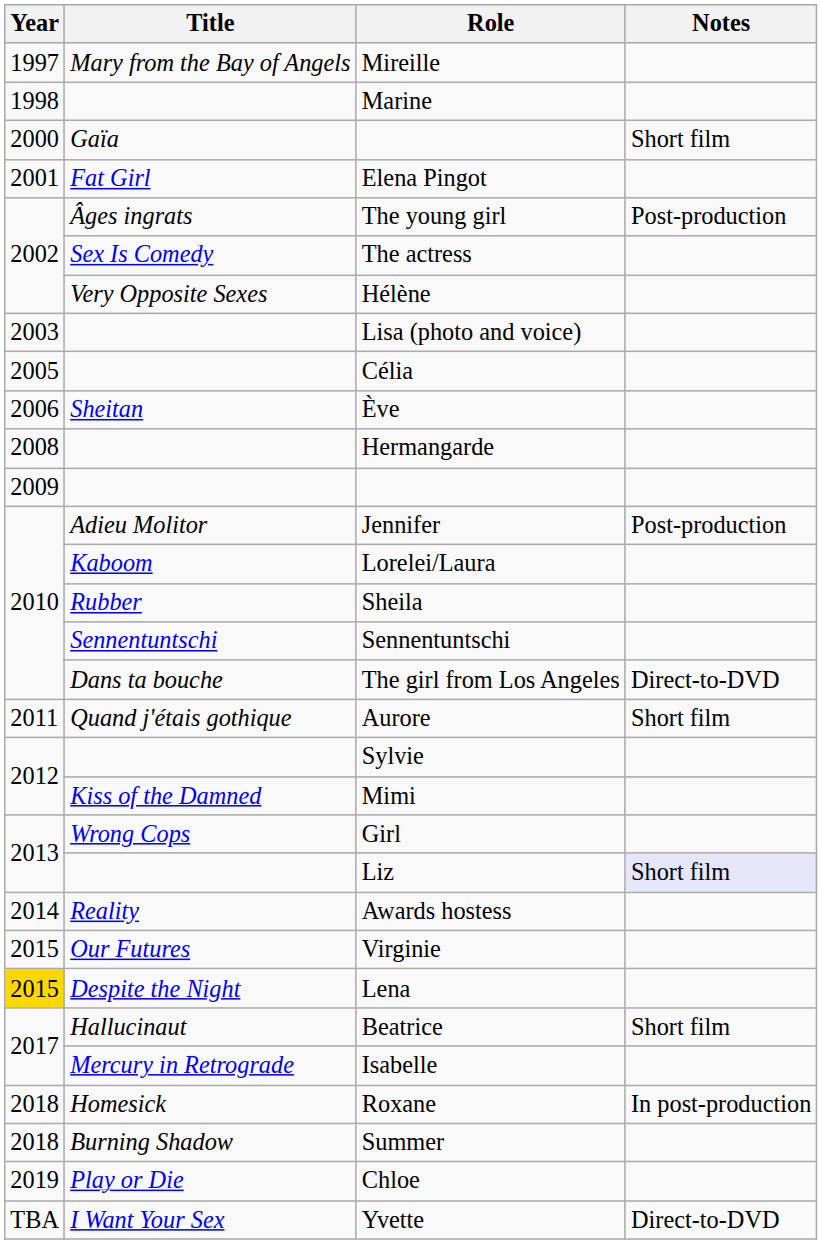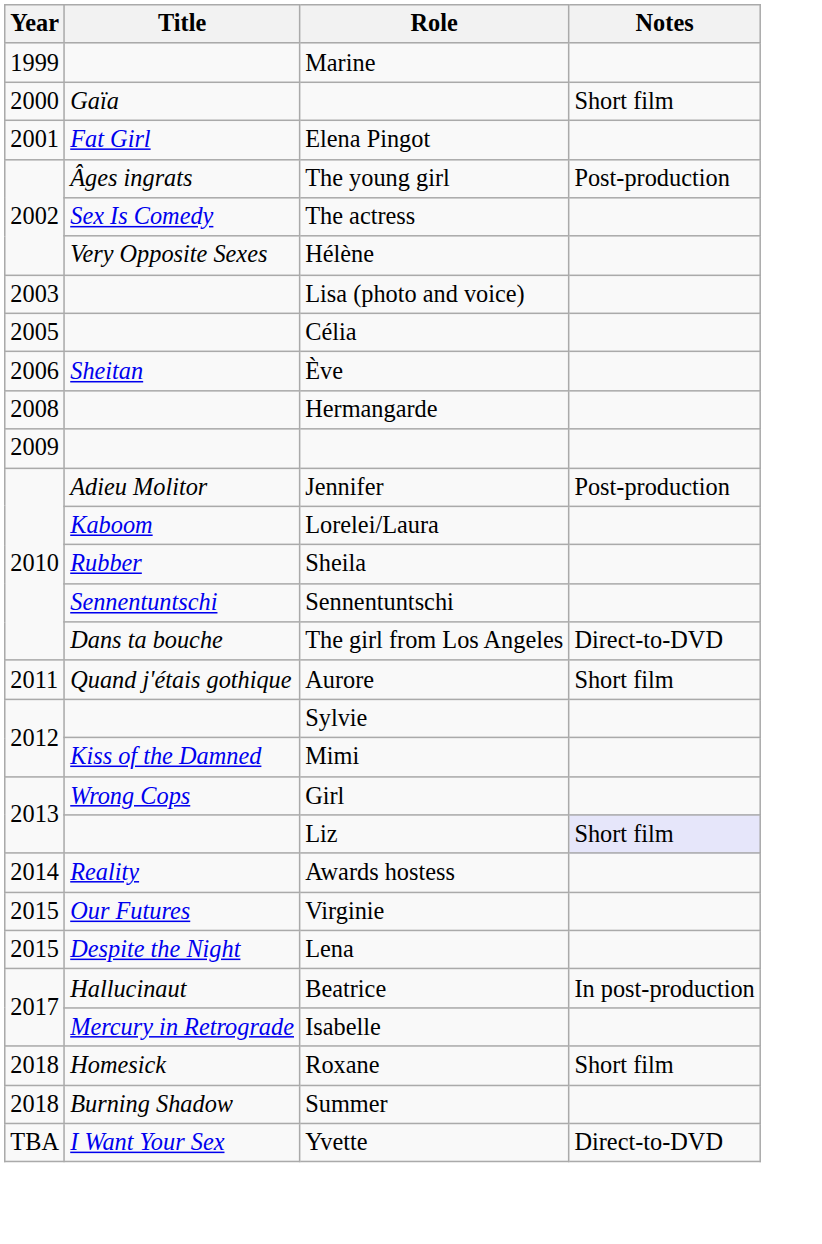- row: 1997 | Mary from the Bay of Angels | Mireille
Marine | Year: 1998 -> 1999
Lena | Year: gold background -> no background
Beatrice | Notes: Short film -> In post-production
Roxane | Notes: In post-production -> Short film
- row: 2019 | Play or Die | Chloe
